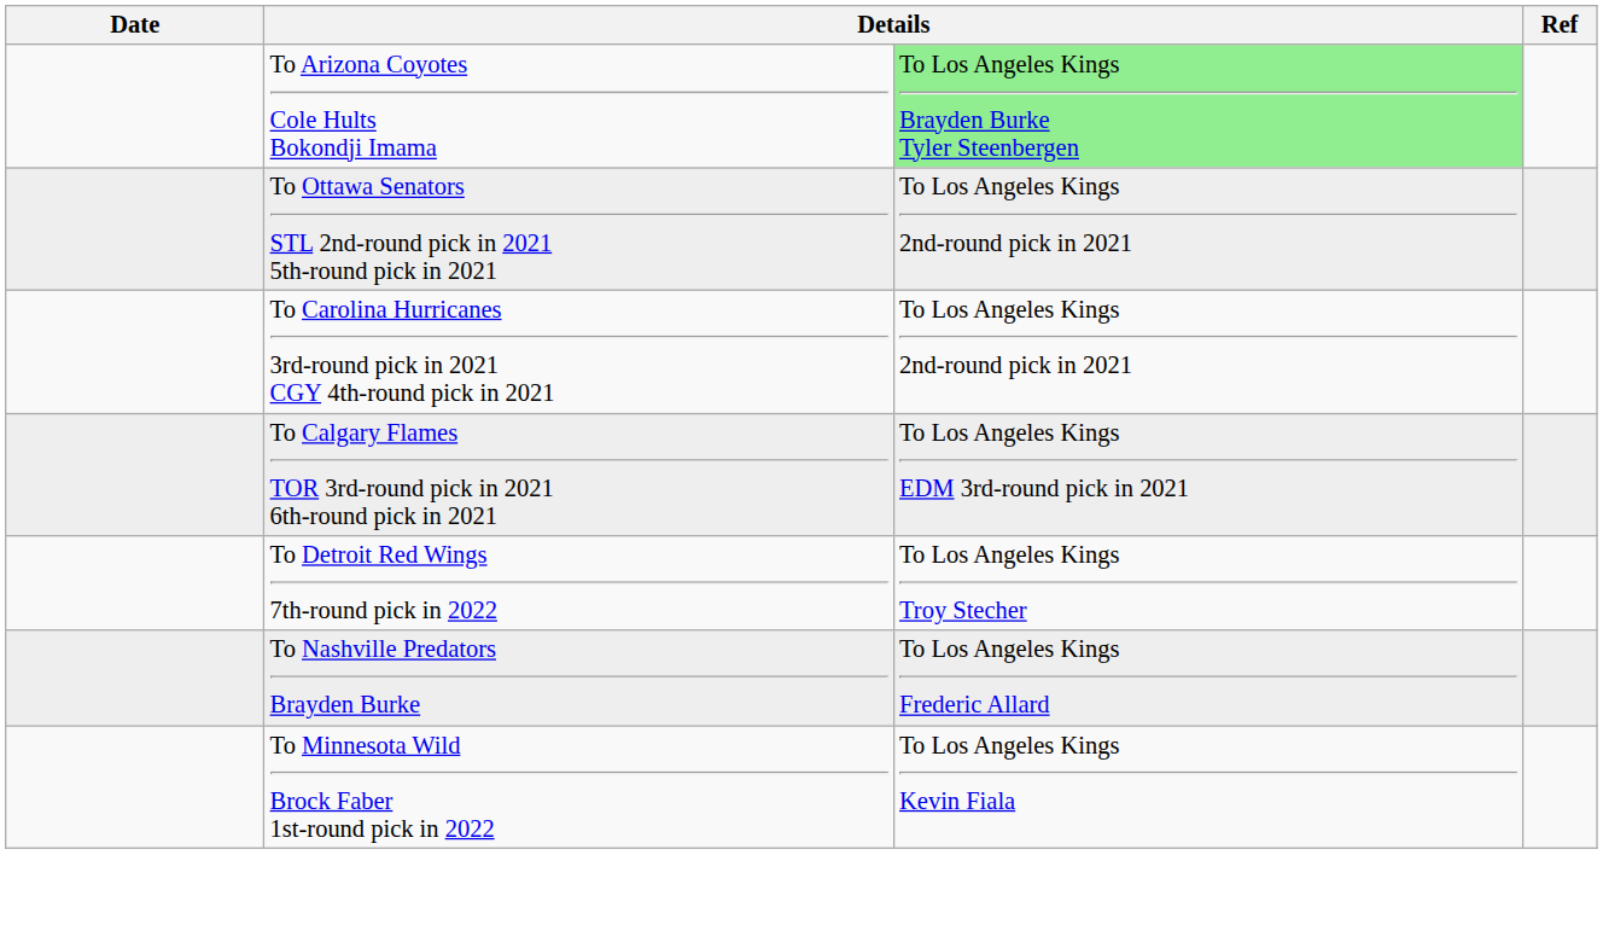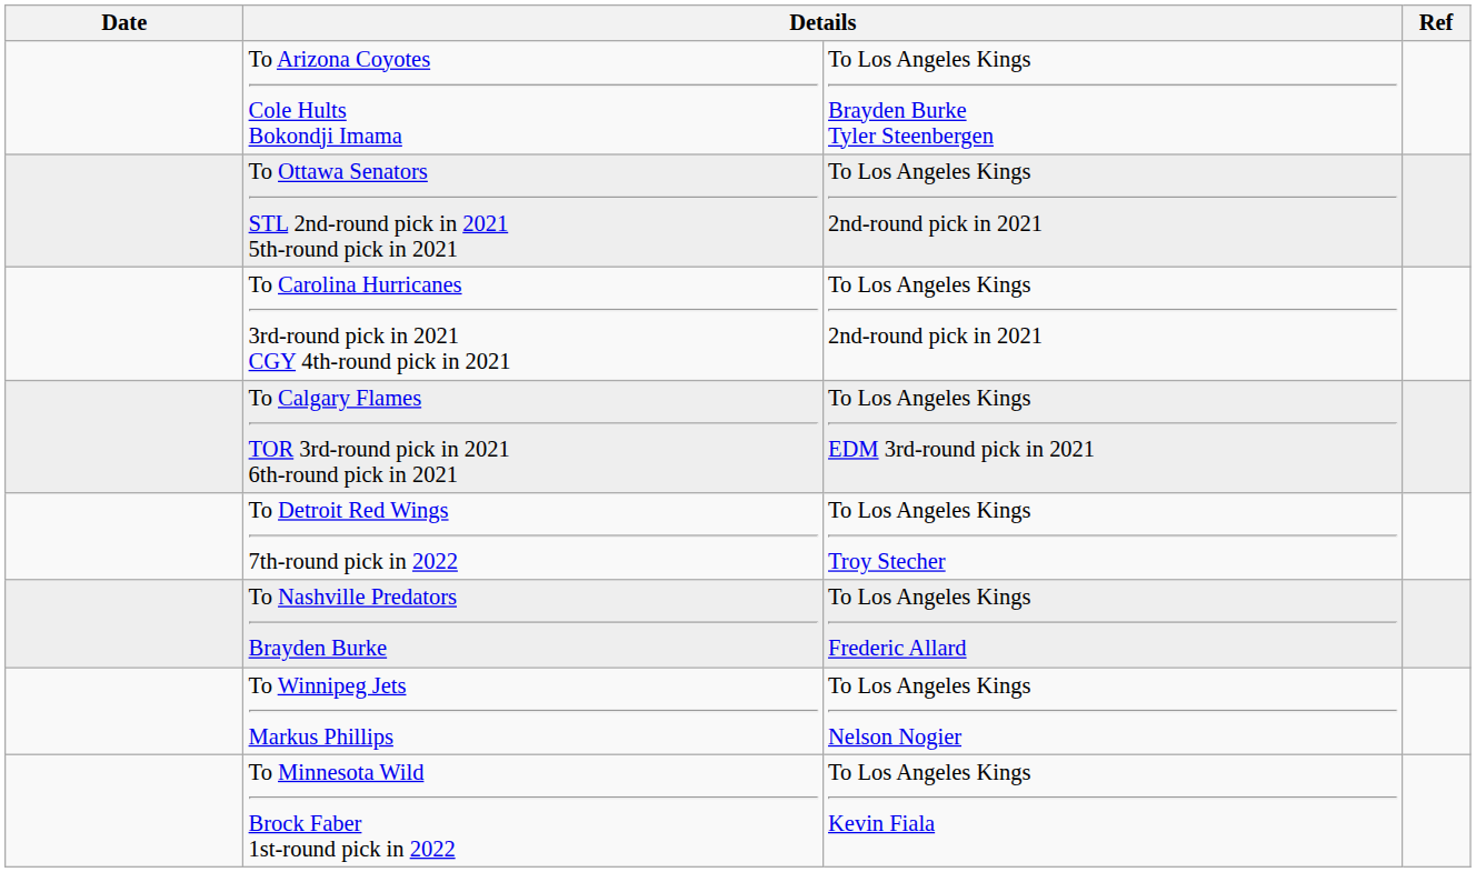To Arizona Coyotes Cole Hults Bokondji Imama | column 3: lightgreen background -> no background
+ row: To Winnipeg Jets Markus Phillips | To Los Angeles Kings Nelson Nogier
